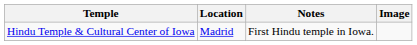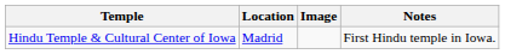columns swapped: Image <-> Notes
